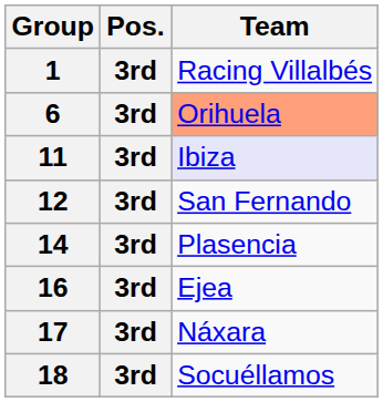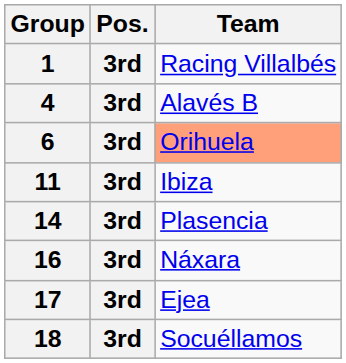+ row: 4 | 3rd | Alavés B
11 | Team: lavender background -> no background
- row: 12 | 3rd | San Fernando
16 | Team: Ejea -> Náxara
17 | Team: Náxara -> Ejea
